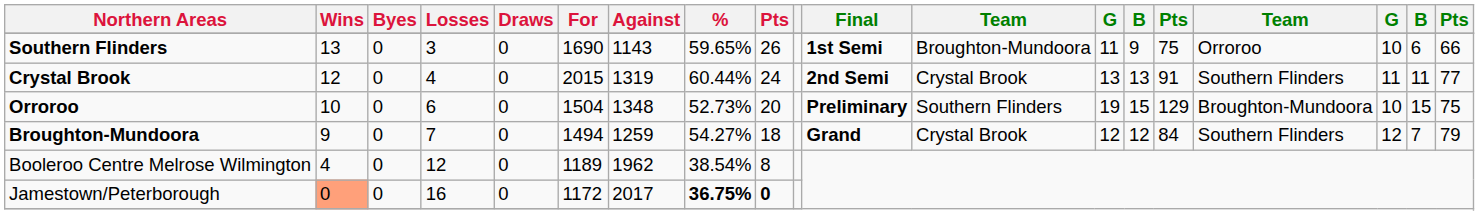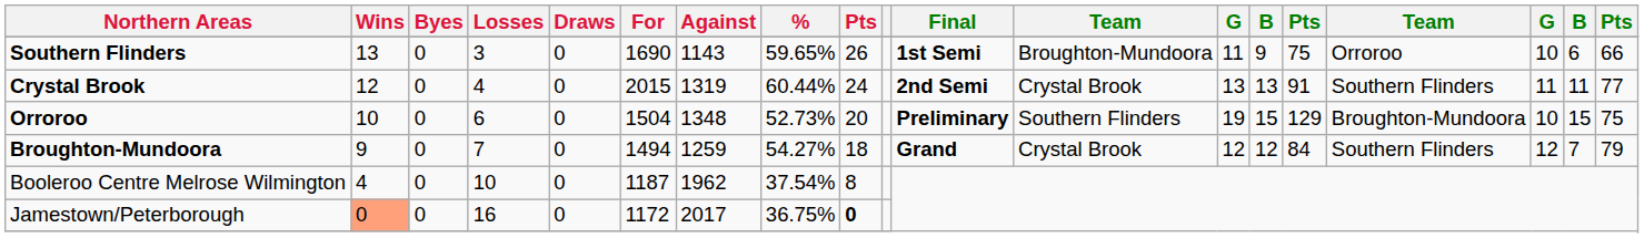Booleroo Centre Melrose Wilmington | Losses: 12 -> 10
Booleroo Centre Melrose Wilmington | For: 1189 -> 1187
Booleroo Centre Melrose Wilmington | %: 38.54% -> 37.54%
Jamestown/Peterborough | %: bold -> normal
